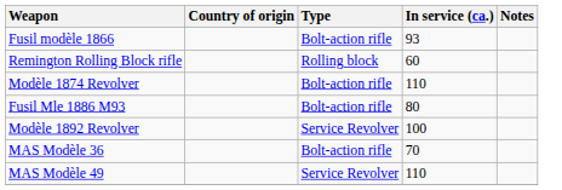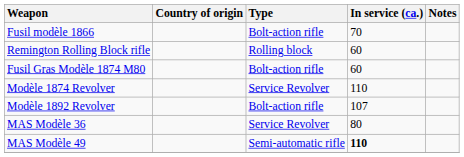Fusil modèle 1866 | In service (ca.): 93 -> 70
+ row: Fusil Gras Modèle 1874 M80 | Bolt-action rifle | 60
Modèle 1874 Revolver | Type: Bolt-action rifle -> Service Revolver
- row: Fusil Mle 1886 M93 | Bolt-action rifle | 80
Modèle 1892 Revolver | Type: Service Revolver -> Bolt-action rifle
Modèle 1892 Revolver | In service (ca.): 100 -> 107
MAS Modèle 36 | Type: Bolt-action rifle -> Service Revolver
MAS Modèle 36 | In service (ca.): 70 -> 80
MAS Modèle 49 | Type: Service Revolver -> Semi-automatic rifle
MAS Modèle 49 | In service (ca.): normal -> bold
